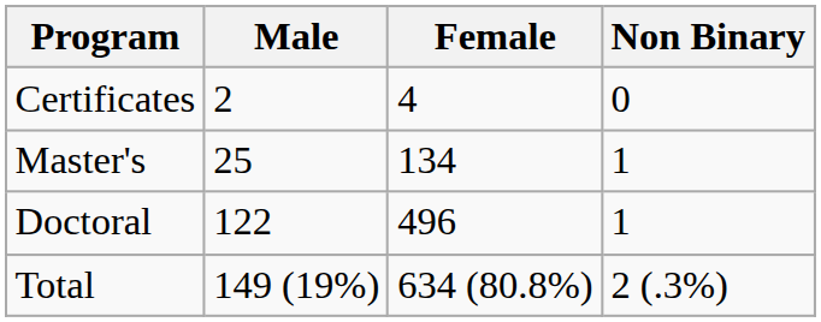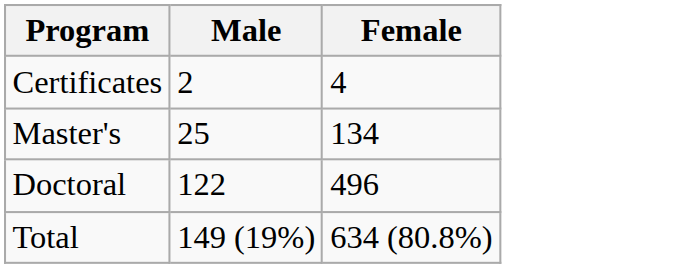- column: Non Binary | 0 | 1 | 1 | 2 (.3%)
